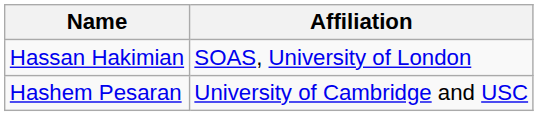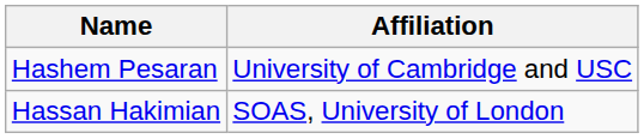rows swapped: Hashem Pesaran <-> Hassan Hakimian
